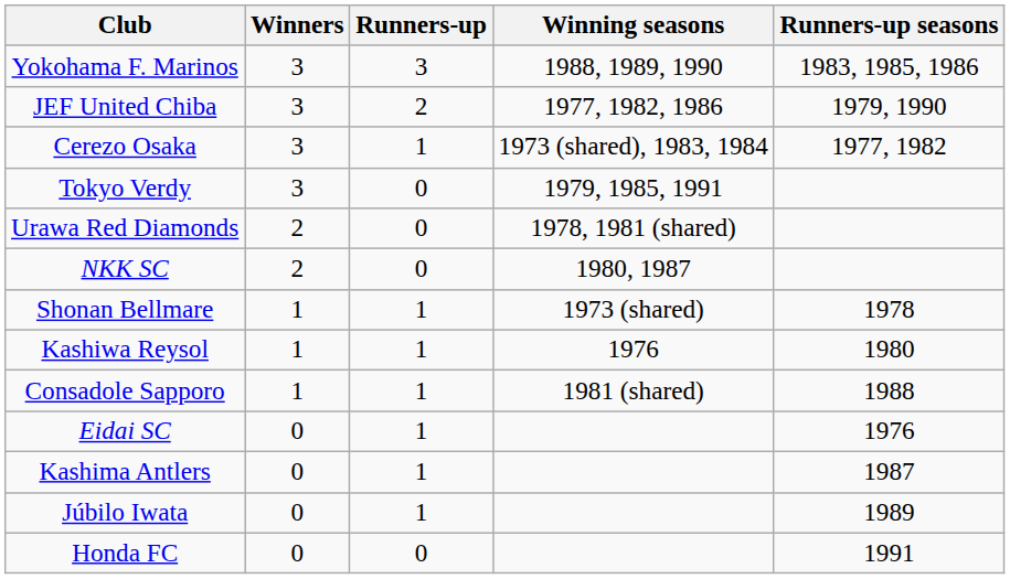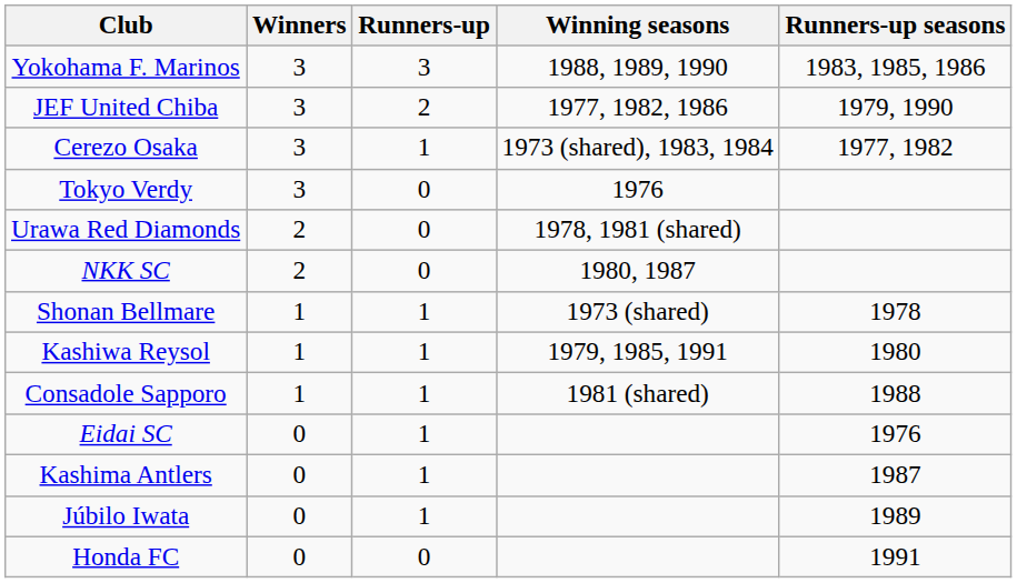Tokyo Verdy | Winning seasons: 1979, 1985, 1991 -> 1976
Kashiwa Reysol | Winning seasons: 1976 -> 1979, 1985, 1991
